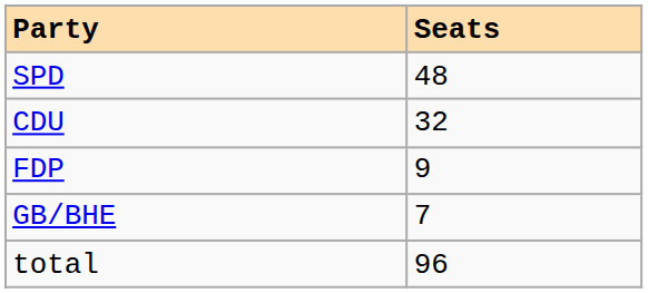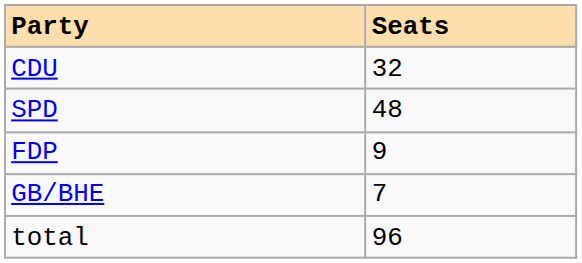rows swapped: SPD <-> CDU
